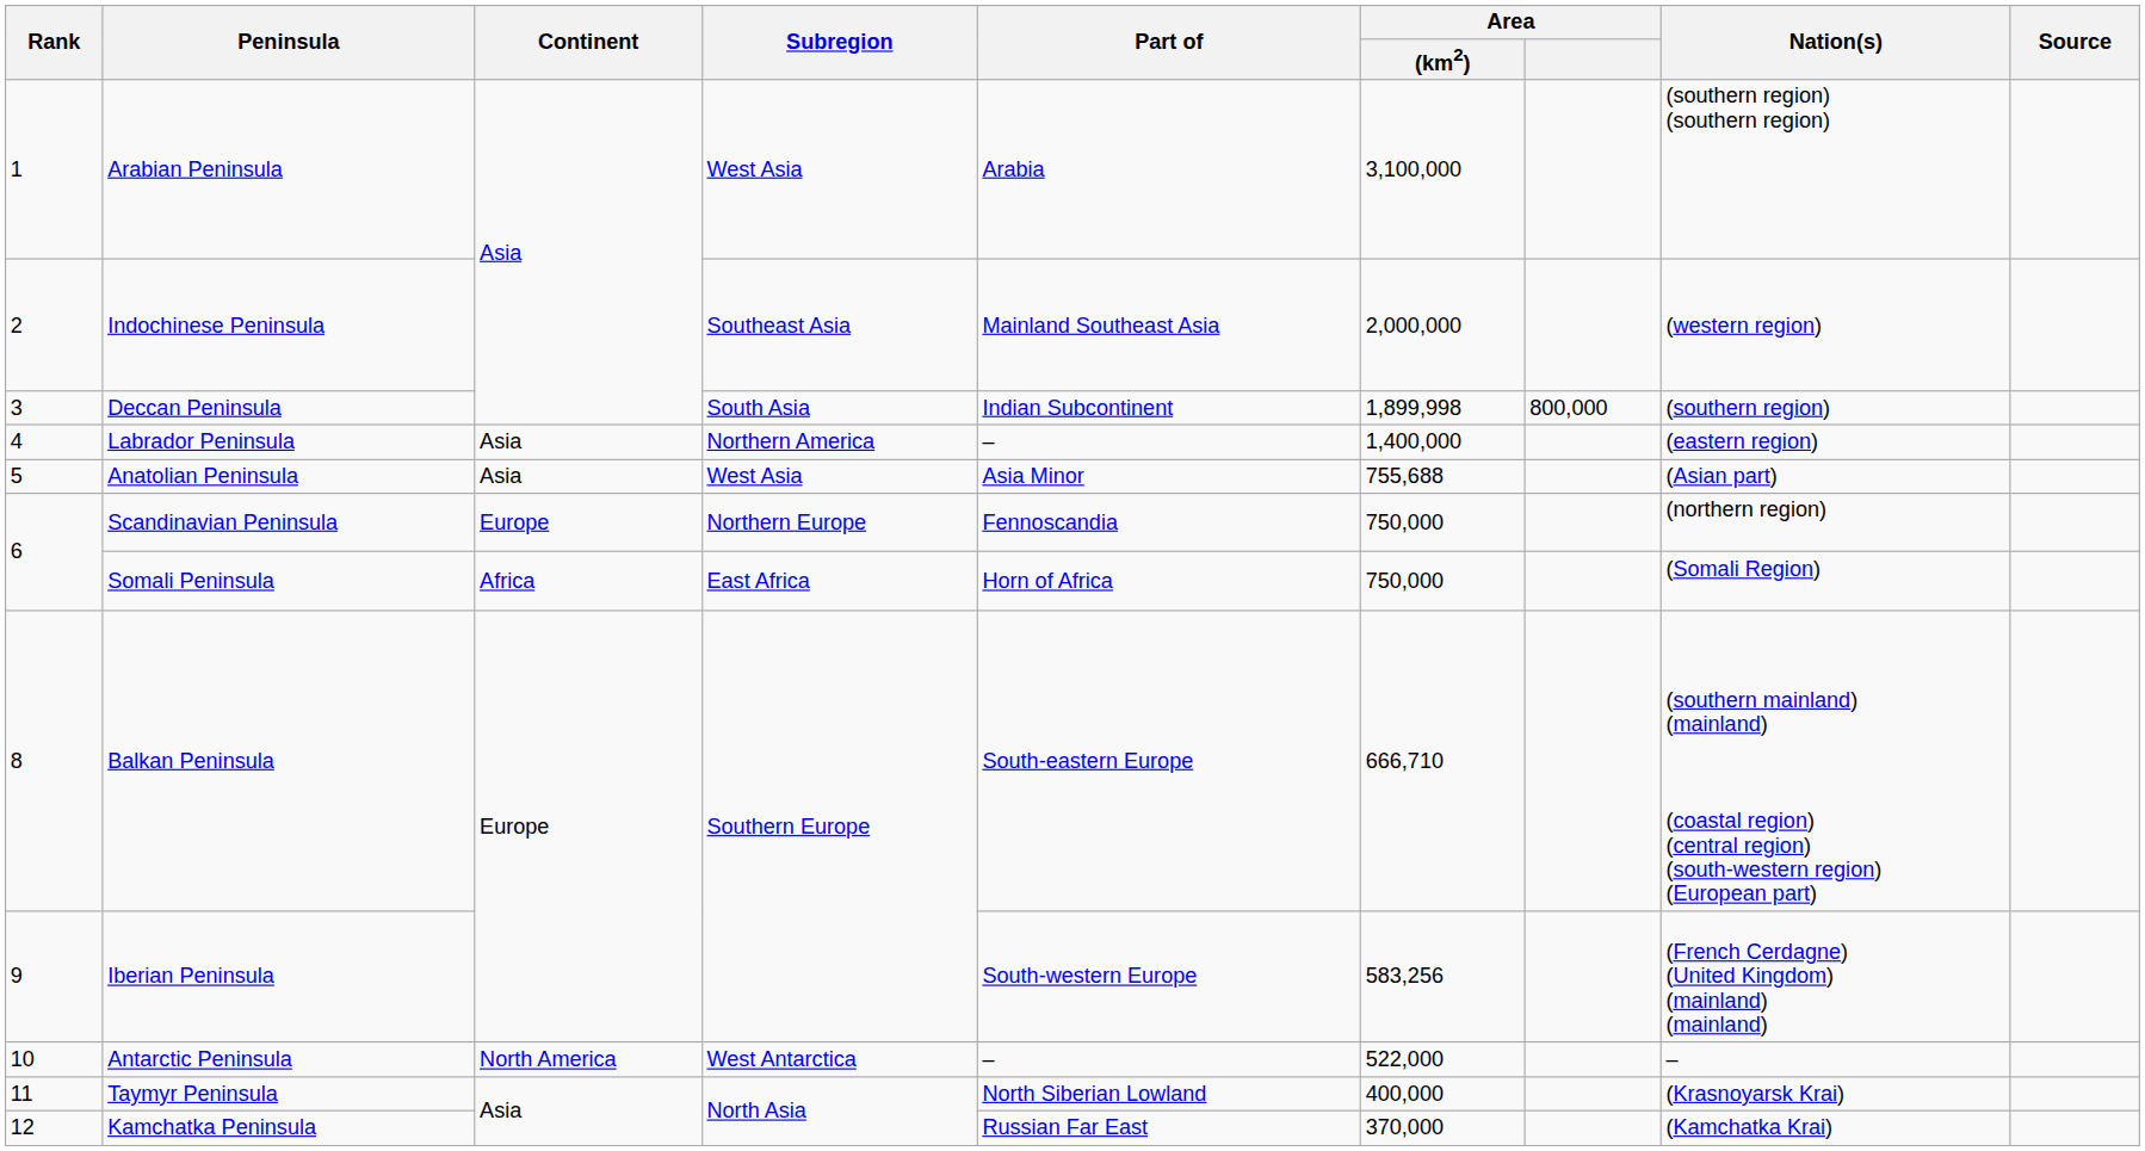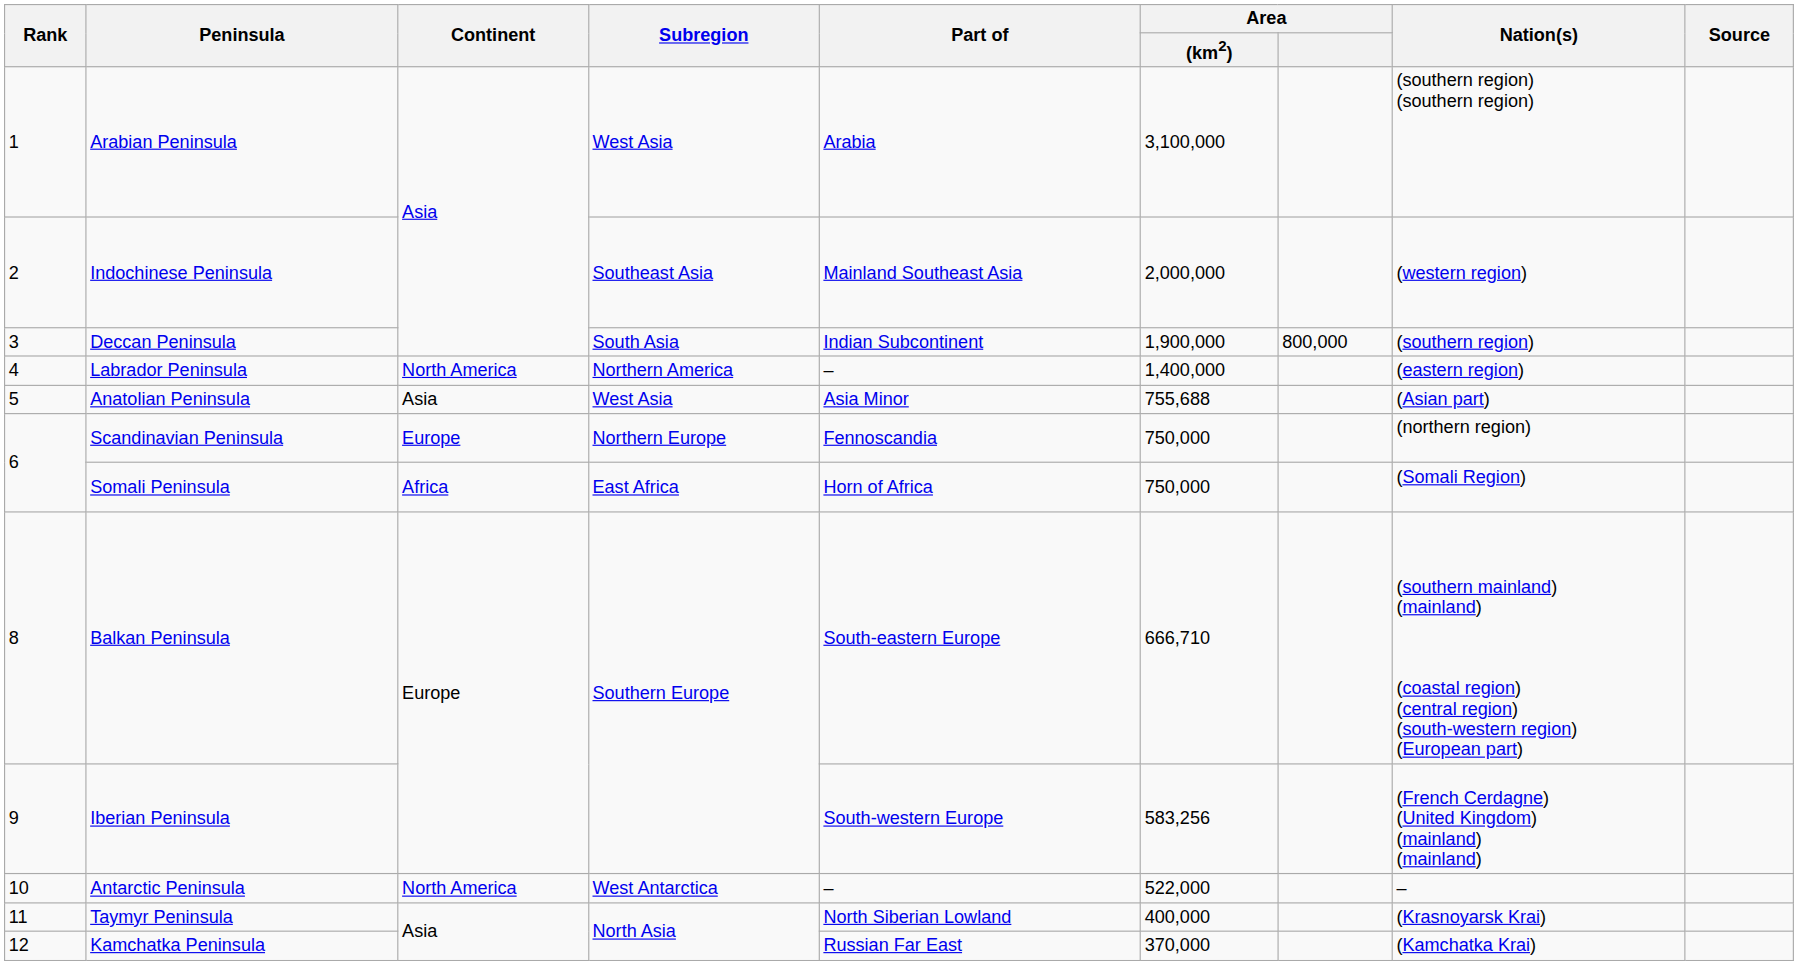Deccan Peninsula | Area / (km2): 1,899,998 -> 1,900,000
Labrador Peninsula | Continent: Asia -> North America
